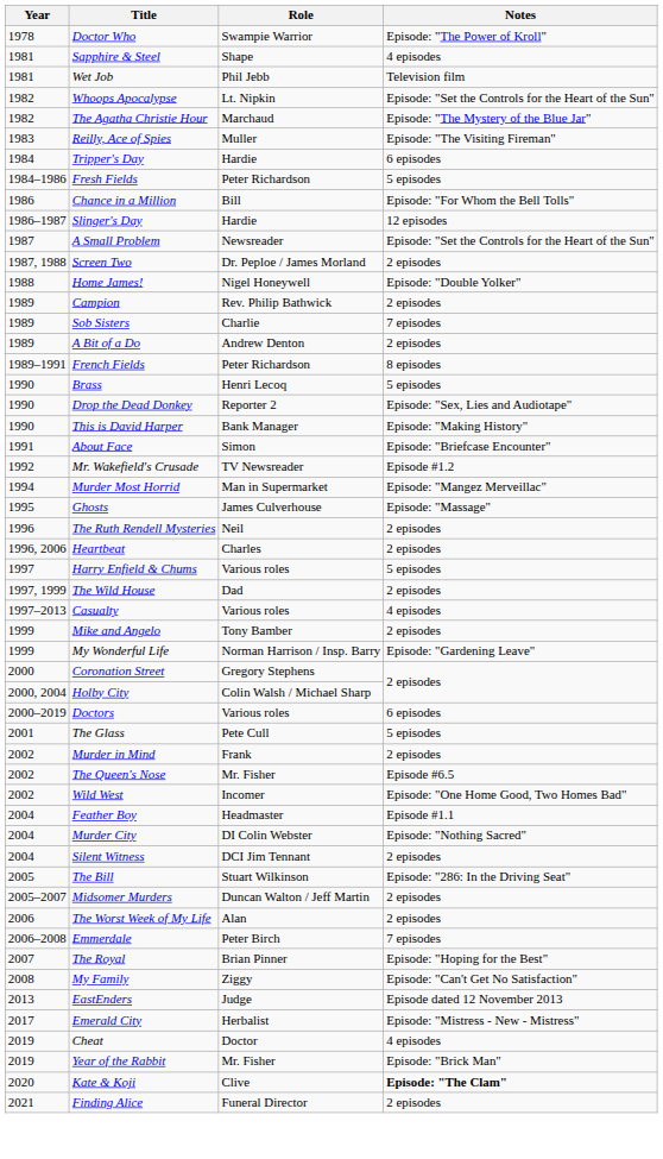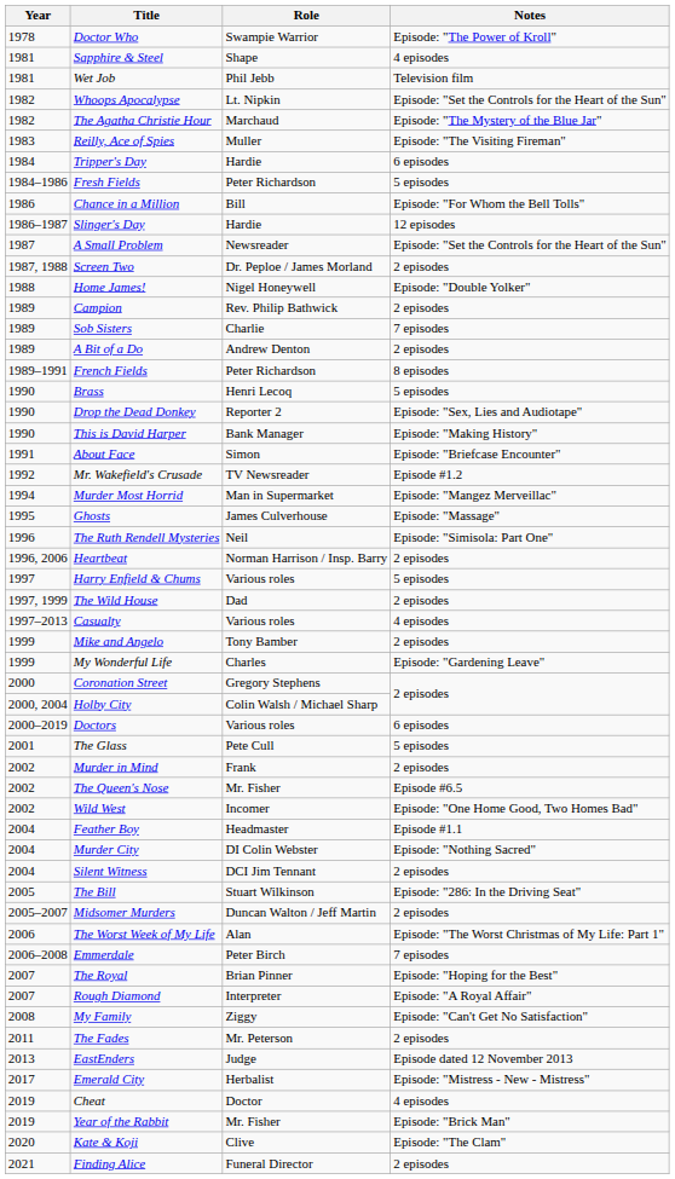The Ruth Rendell Mysteries | Notes: 2 episodes -> Episode: "Simisola: Part One"
Heartbeat | Role: Charles -> Norman Harrison / Insp. Barry
My Wonderful Life | Role: Norman Harrison / Insp. Barry -> Charles
The Worst Week of My Life | Notes: 2 episodes -> Episode: "The Worst Christmas of My Life: Part 1"
+ row: 2007 | Rough Diamond | Interpreter | Episode: "A Royal Affair"
+ row: 2011 | The Fades | Mr. Peterson | 2 episodes
Kate & Koji | Notes: bold -> normal
